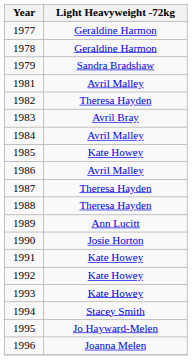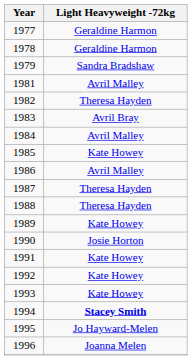1989 | Light Heavyweight -72kg: Ann Lucitt -> Kate Howey
1994 | Light Heavyweight -72kg: normal -> bold
